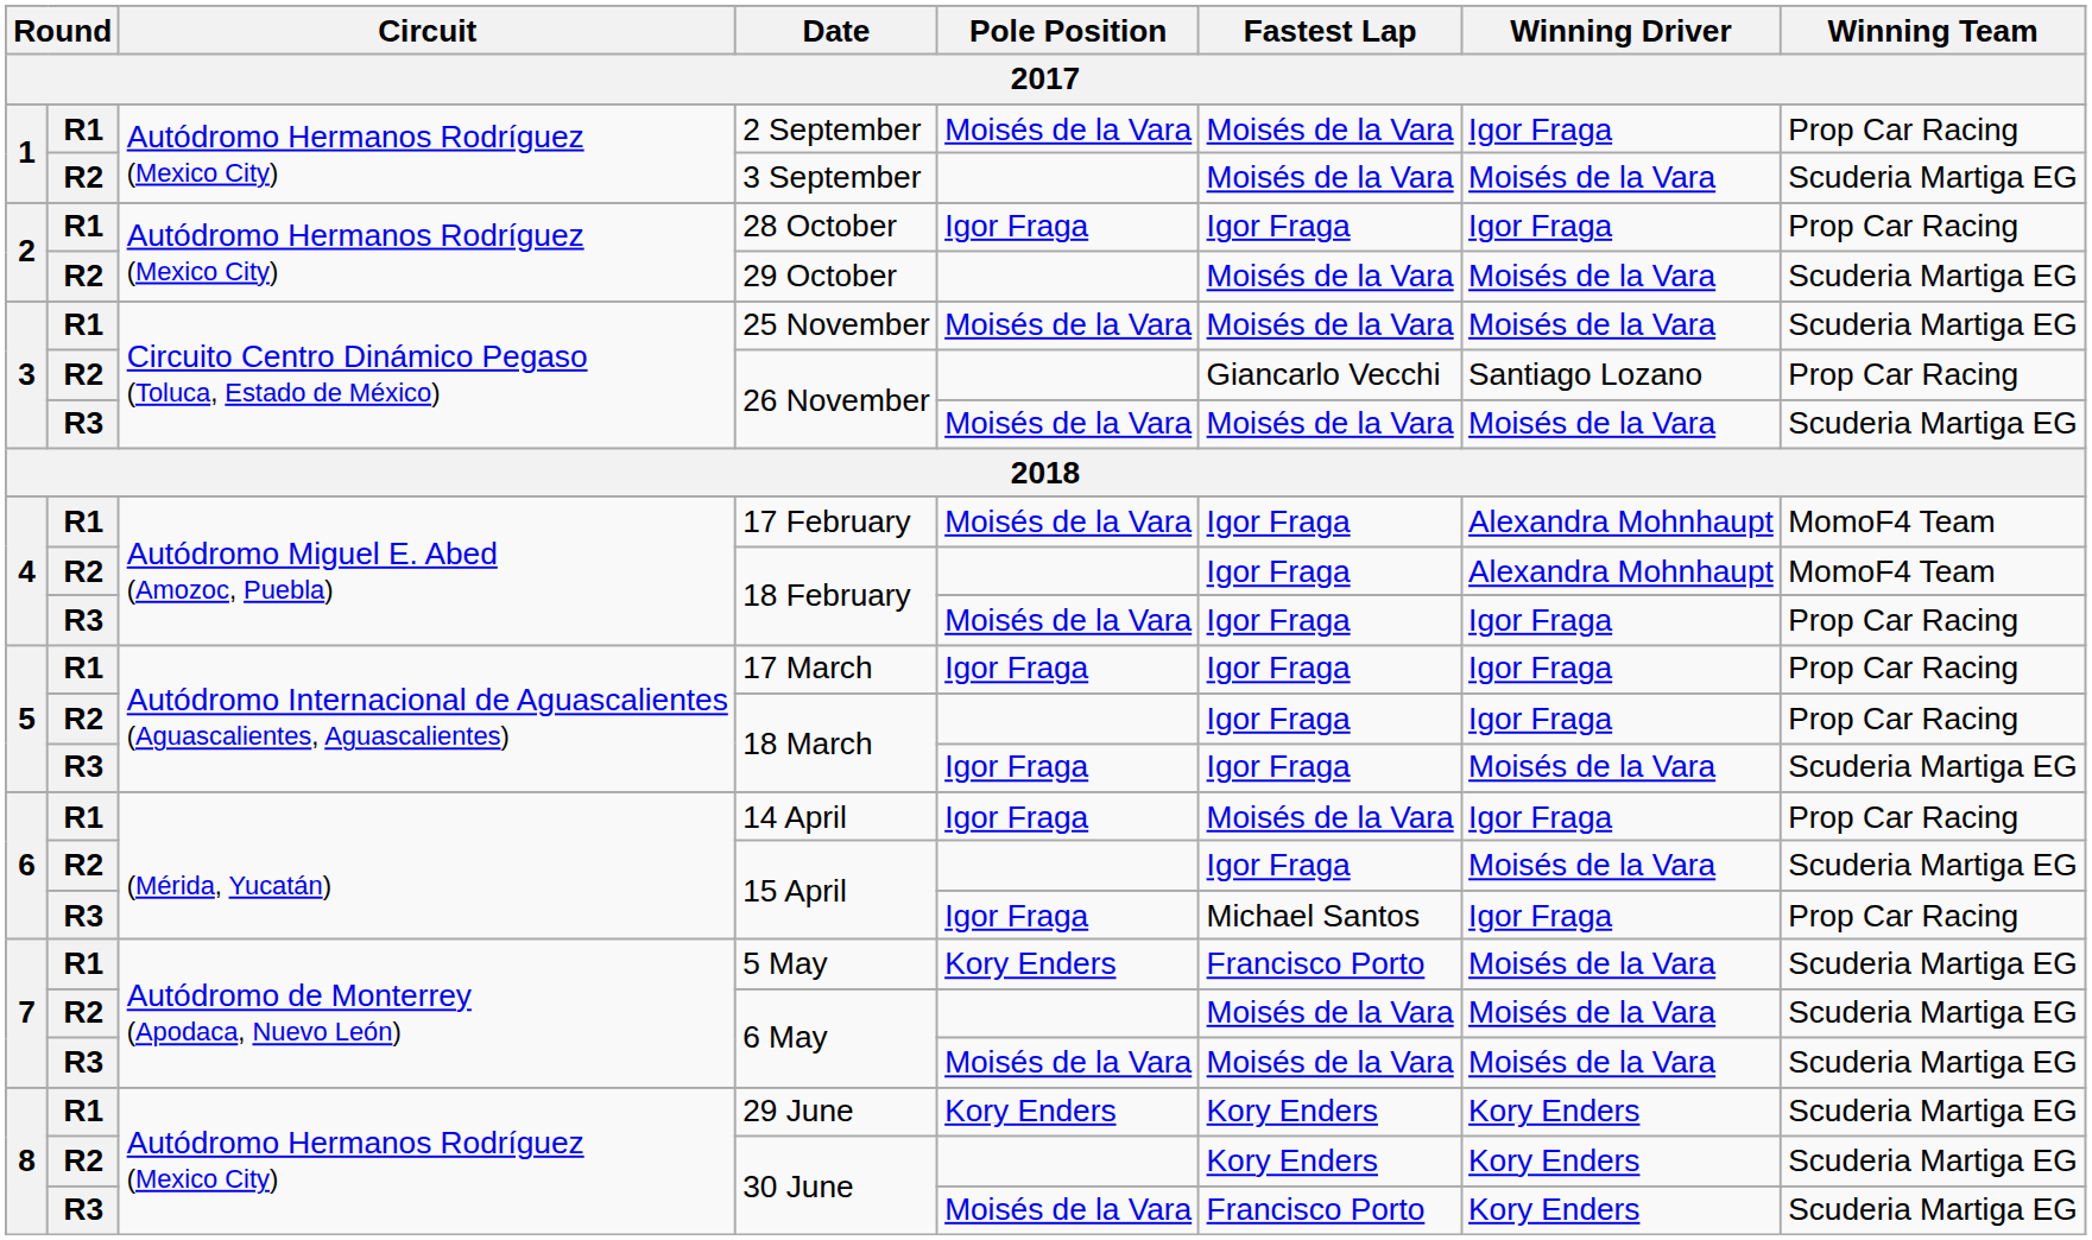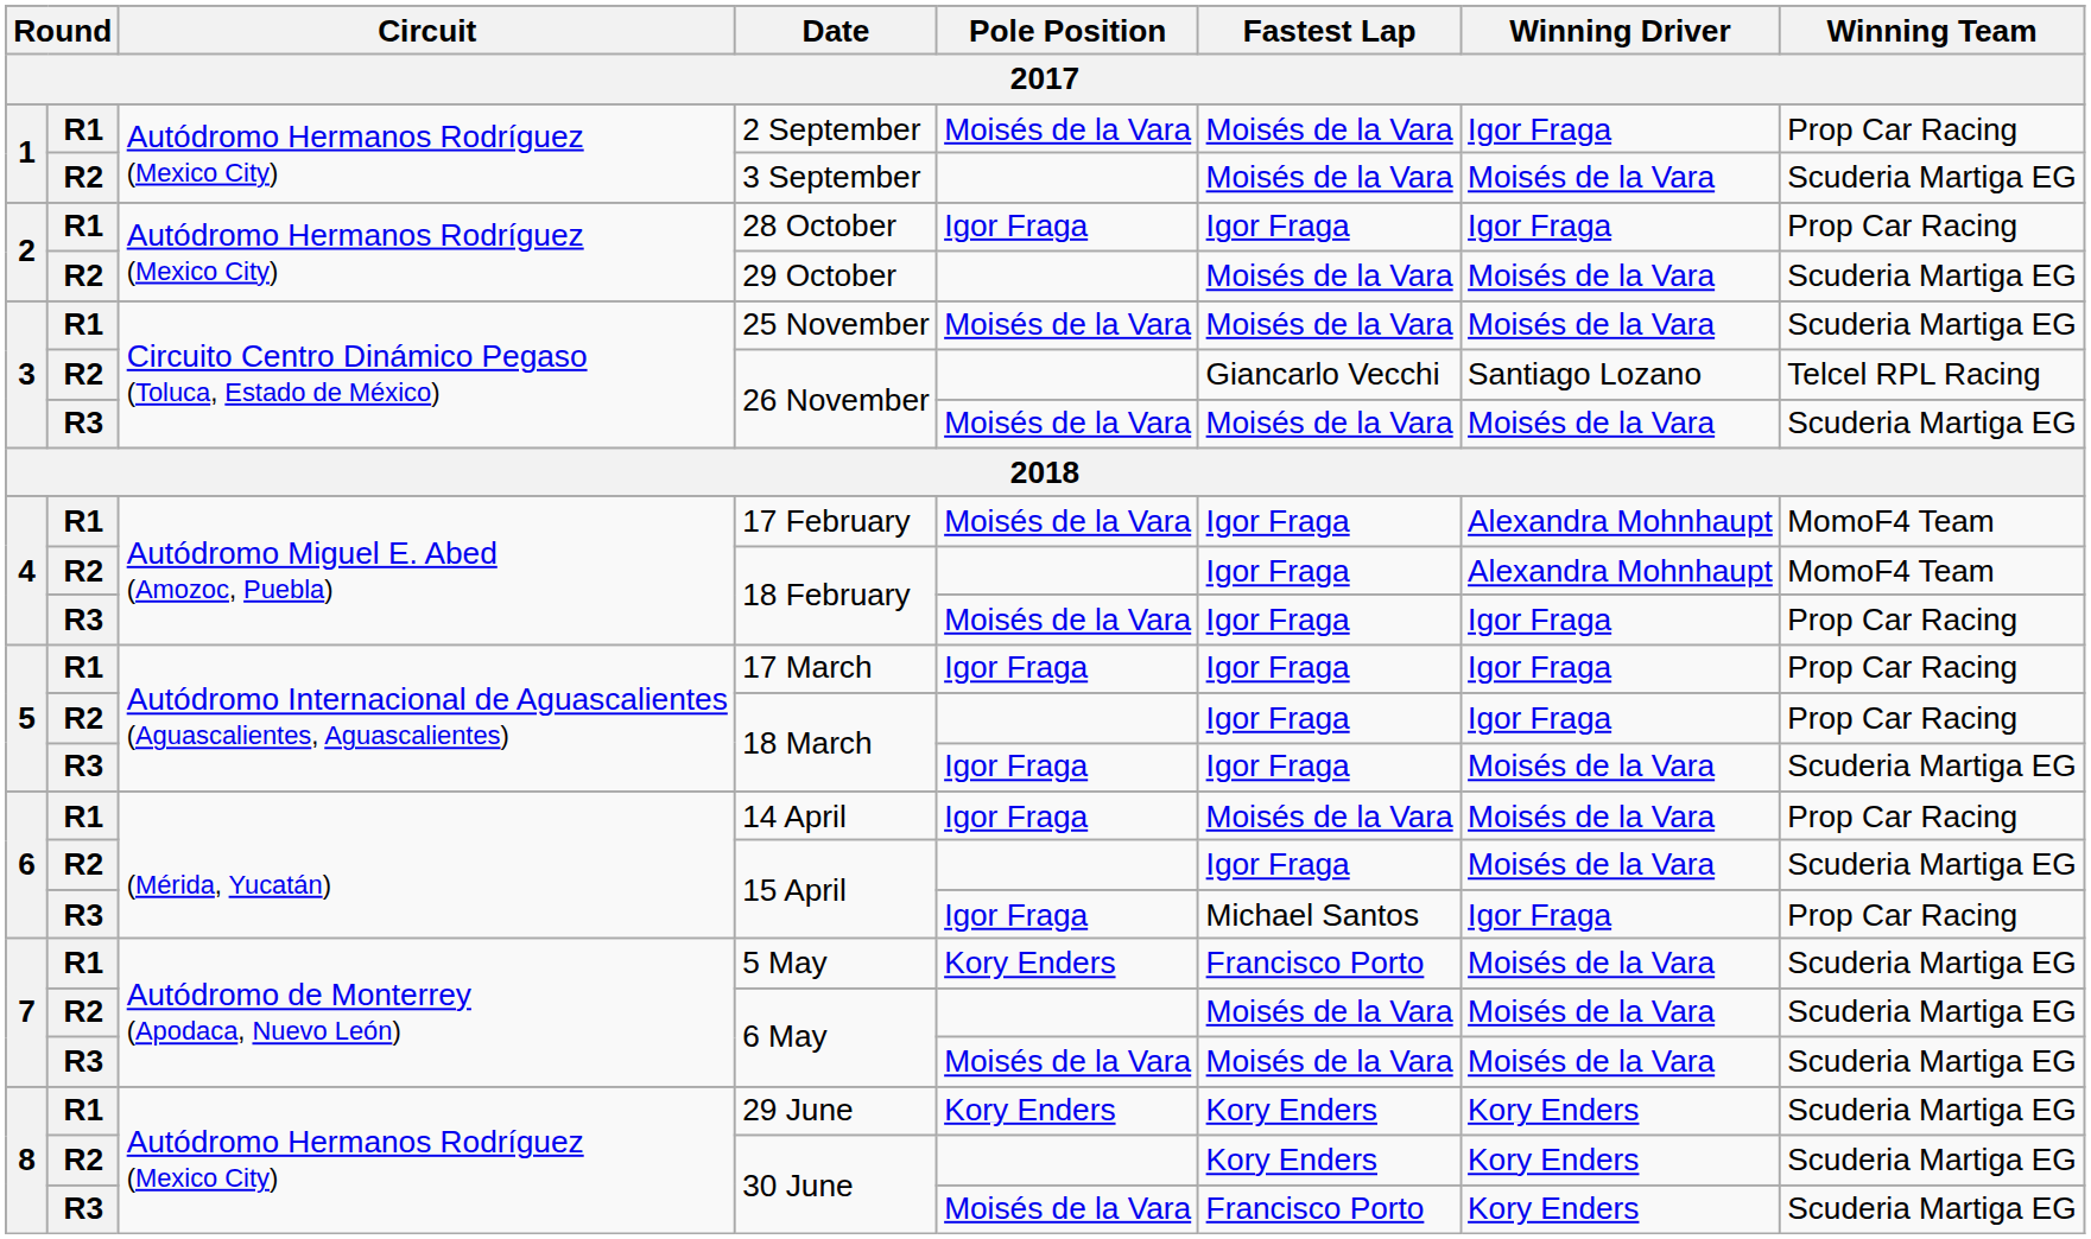R2 / 26 November | Winning Team: Prop Car Racing -> Telcel RPL Racing
14 April | Winning Driver: Igor Fraga -> Moisés de la Vara
